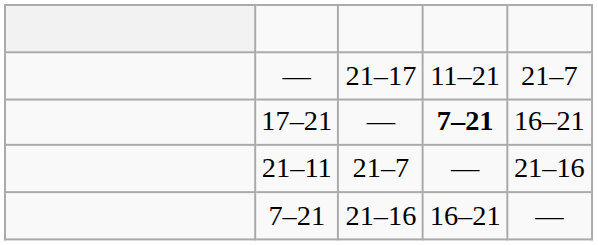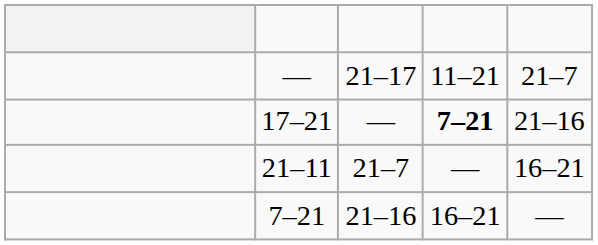17–21 | column 5: 16–21 -> 21–16
21–11 | column 5: 21–16 -> 16–21
